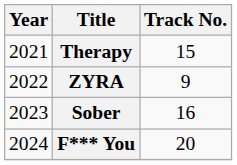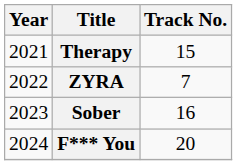ZYRA | Track No.: 9 -> 7
